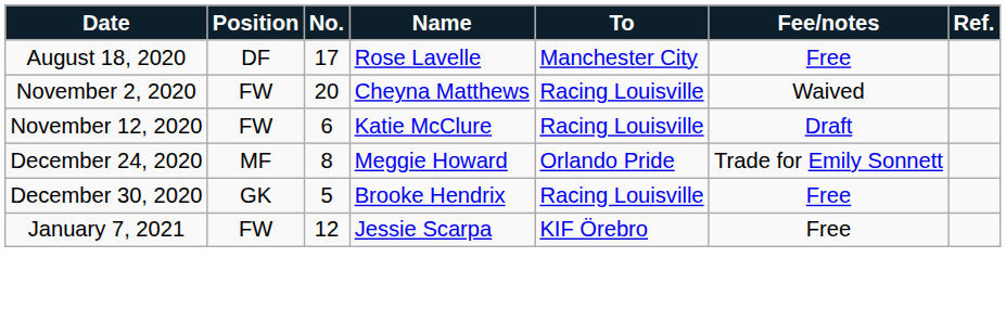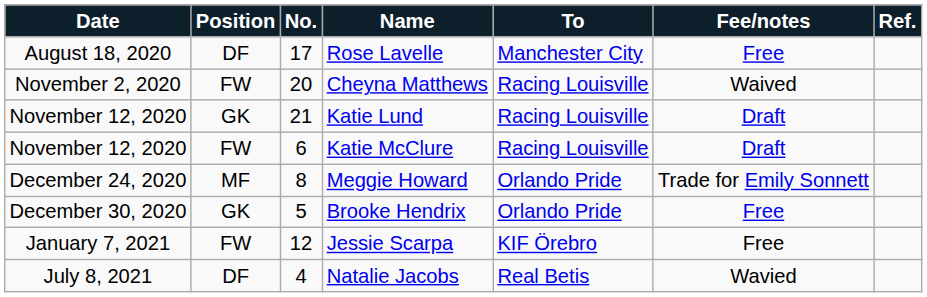+ row: November 12, 2020 | GK | 21 | Katie Lund | Racing Louisville | Draft
Brooke Hendrix | To: Racing Louisville -> Orlando Pride
+ row: July 8, 2021 | DF | 4 | Natalie Jacobs | Real Betis | Wavied
